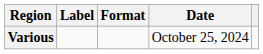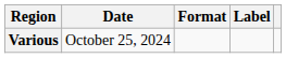columns swapped: Date <-> Label
